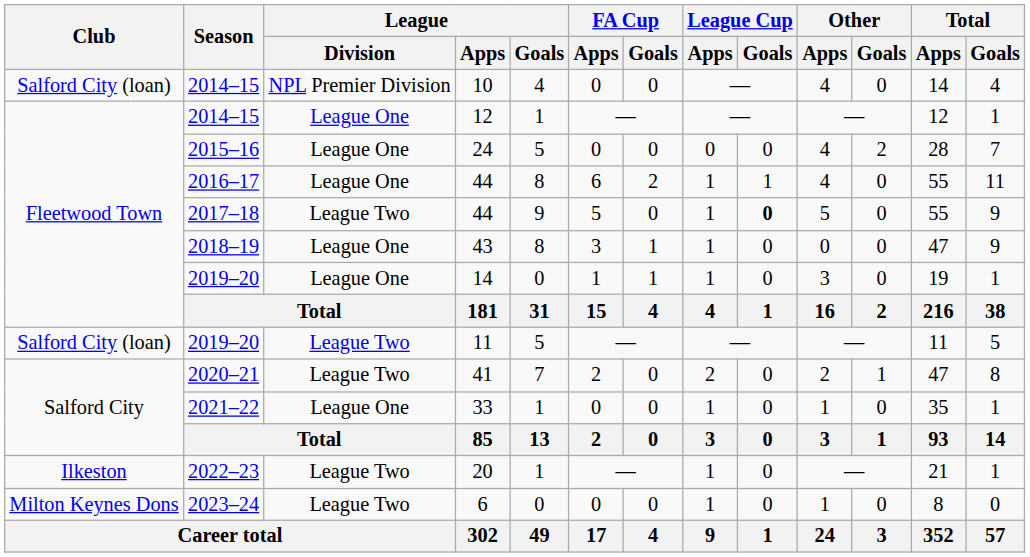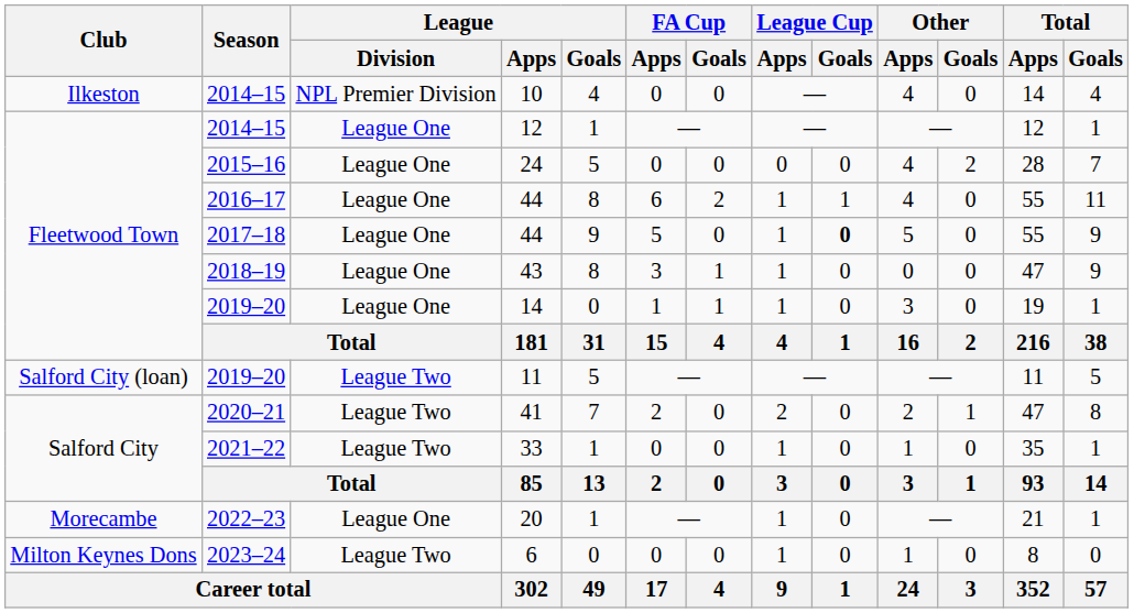10 | Club: Salford City (loan) -> Ilkeston
2017–18 / 44 | League / Division: League Two -> League One
33 | League / Division: League One -> League Two
20 | Club: Ilkeston -> Morecambe
20 | League / Division: League Two -> League One
